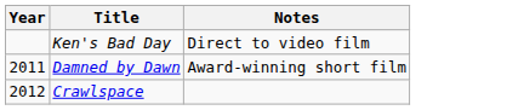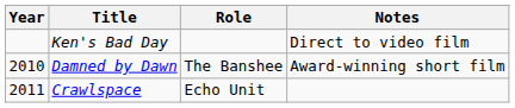+ column: Role | The Banshee | Echo Unit
Damned by Dawn | Year: 2011 -> 2010
Crawlspace | Year: 2012 -> 2011
